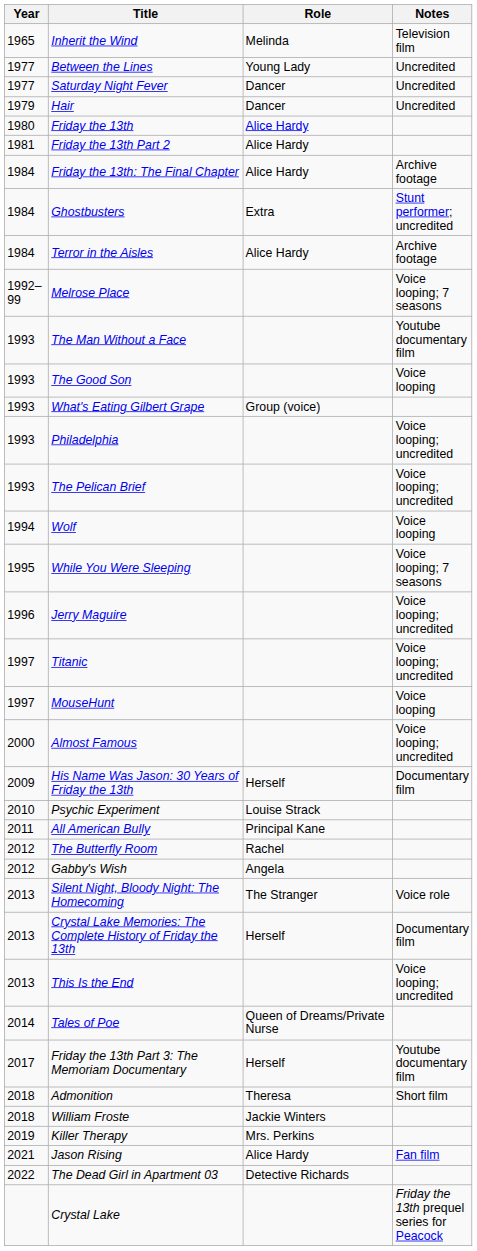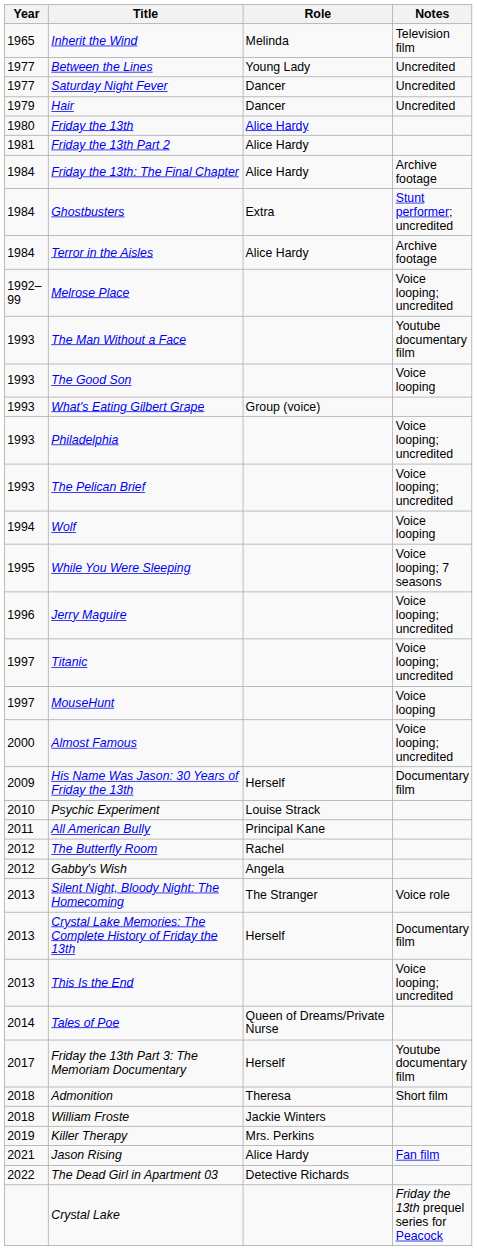Melrose Place | Notes: Voice looping; 7 seasons -> Voice looping; uncredited
